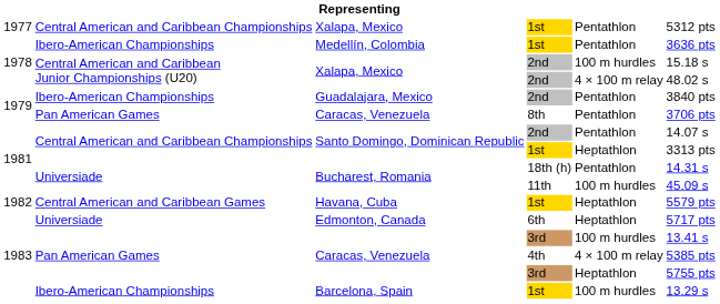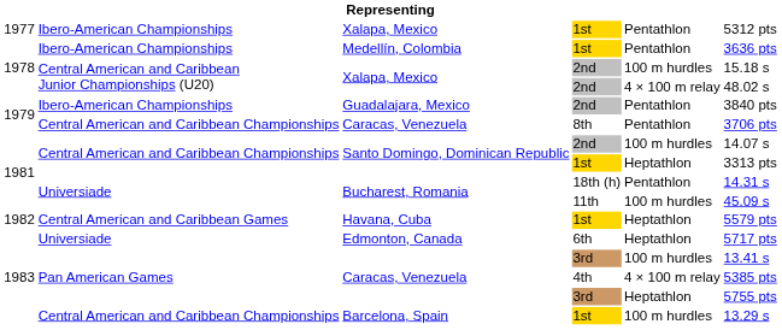Xalapa, Mexico / 1st | column 2: Central American and Caribbean Championships -> Ibero-American Championships
Caracas, Venezuela / 8th | column 2: Pan American Games -> Central American and Caribbean Championships
Santo Domingo, Dominican Republic / 2nd | column 5: Pentathlon -> 100 m hurdles
Barcelona, Spain | column 2: Ibero-American Championships -> Central American and Caribbean Championships
